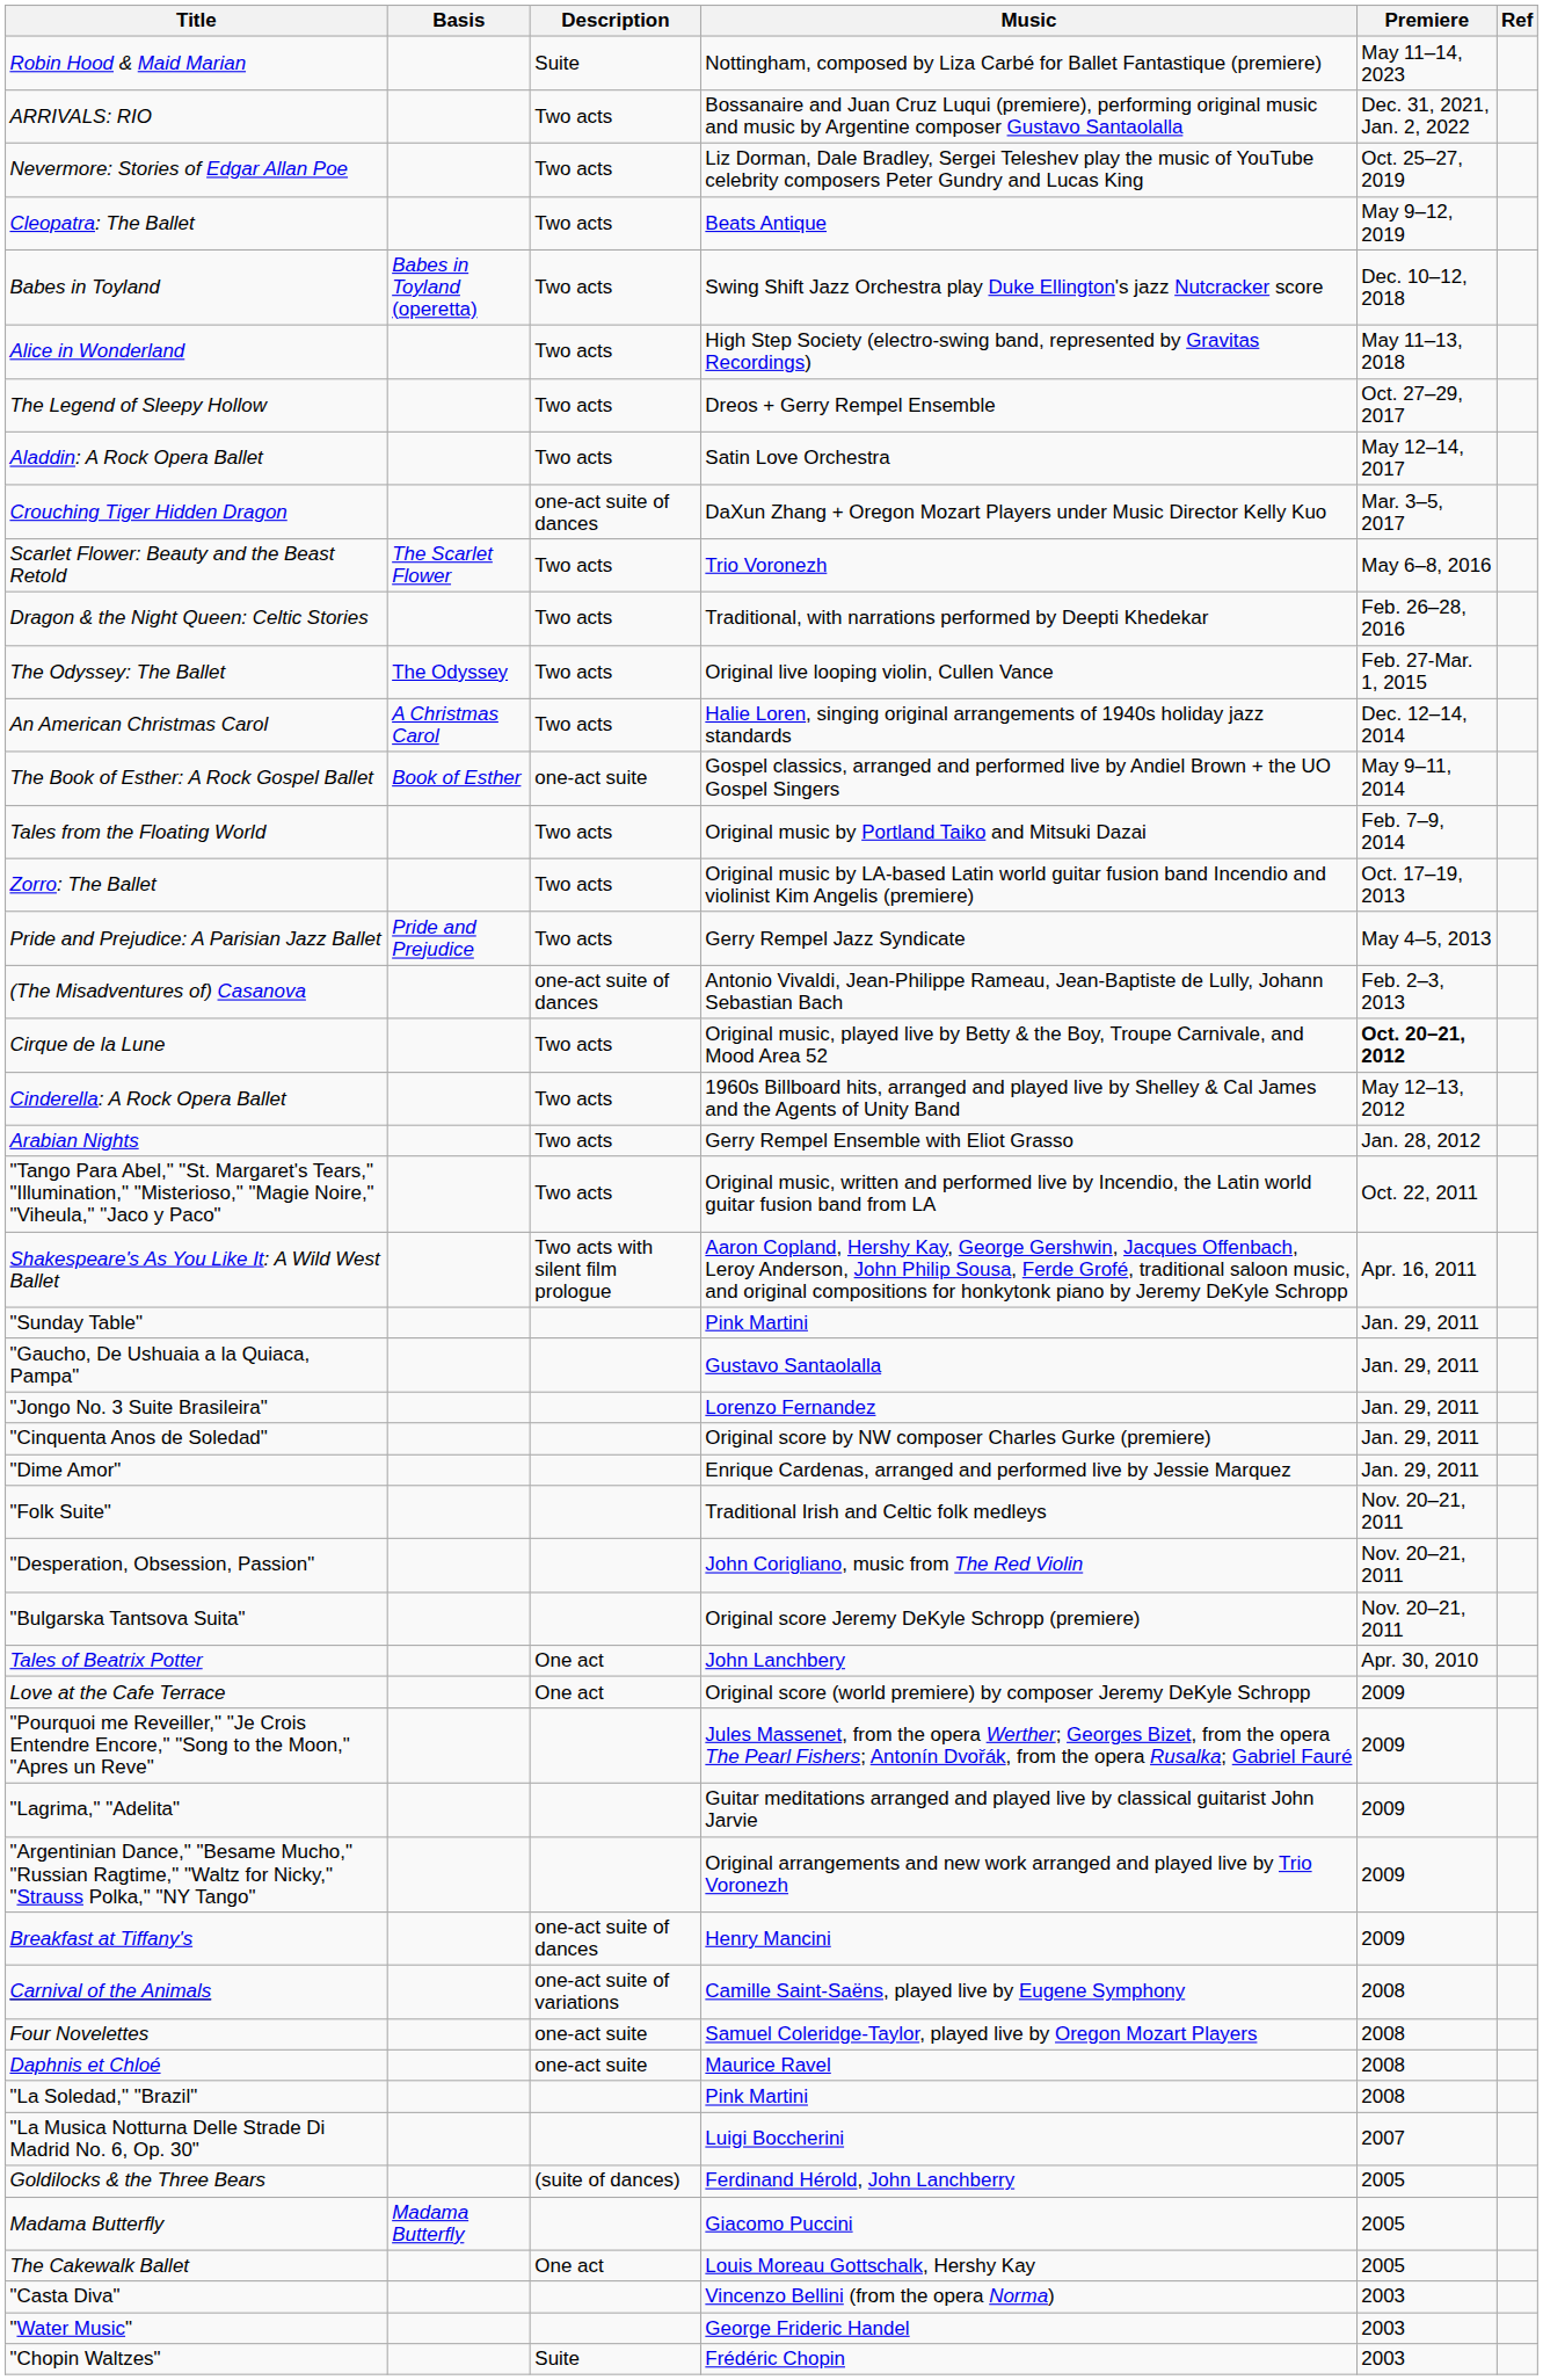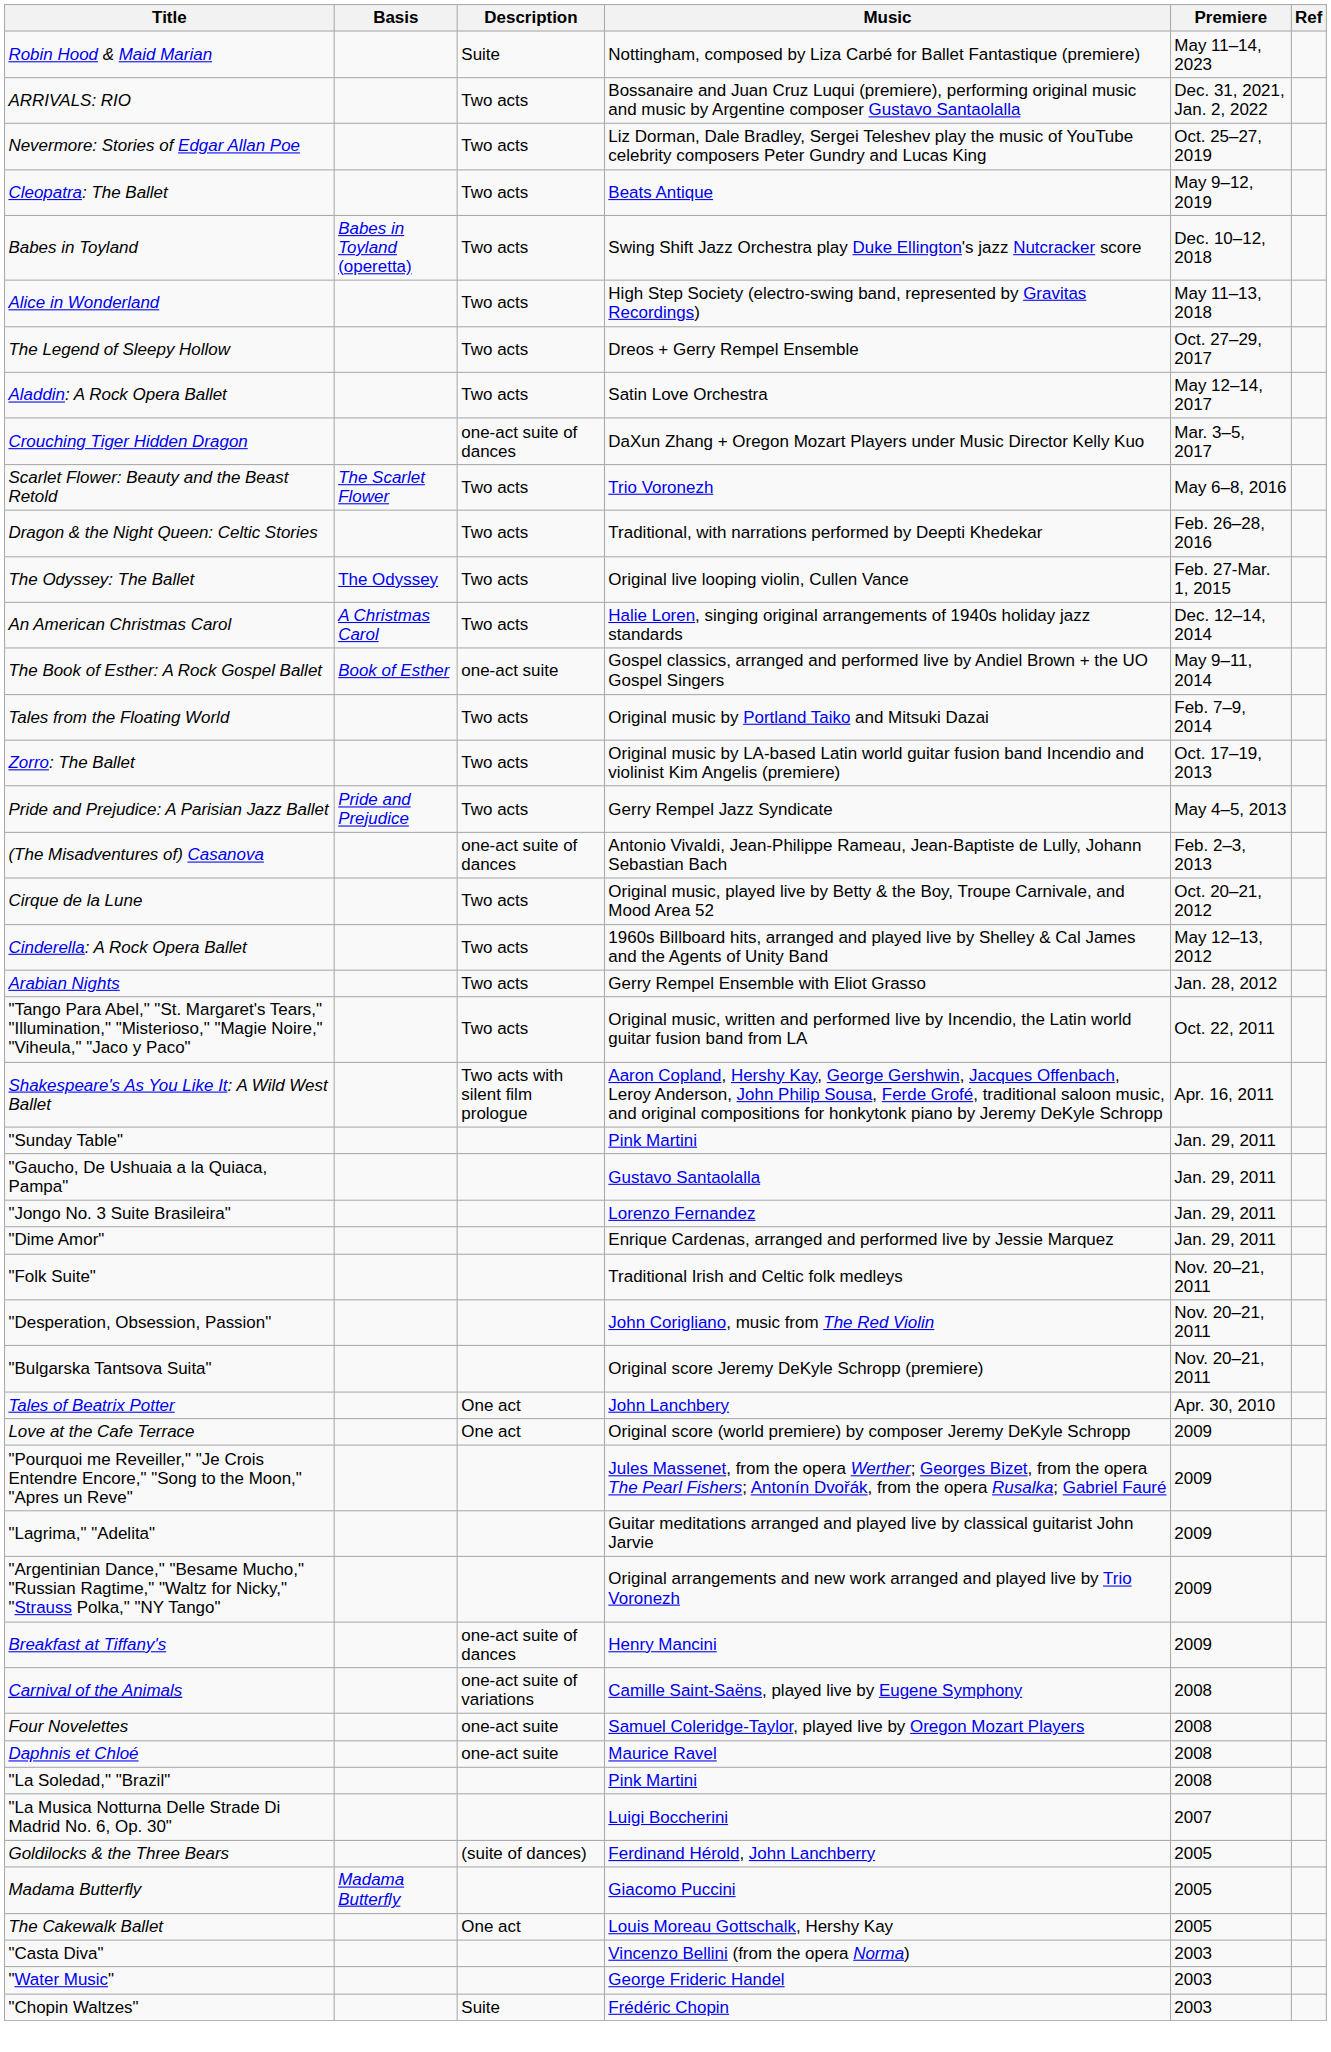Cirque de la Lune | Premiere: bold -> normal
- row: "Cinquenta Anos de Soledad" | Original score by NW composer Charles Gurke (premiere) | Jan. 29, 2011
